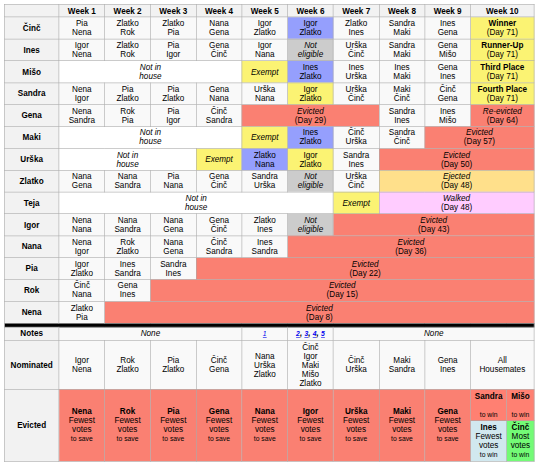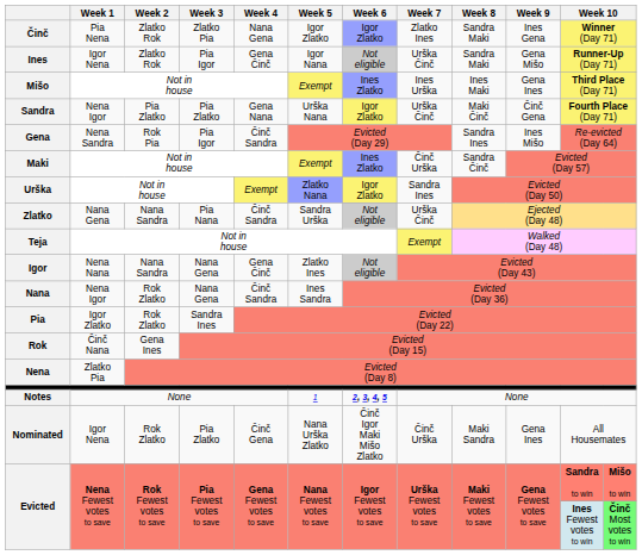Zlatko | Week 4: Gena Činč -> Činč Sandra
Pia | Week 2: Ines Sandra -> Rok Zlatko
